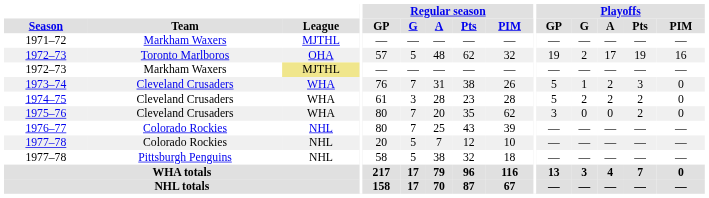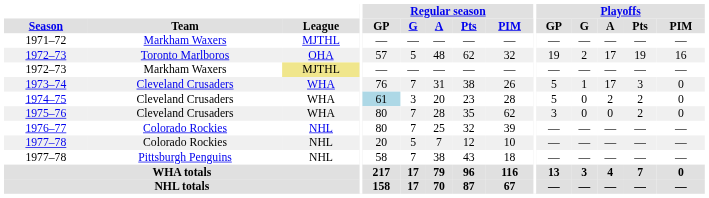1973–74 | Playoffs / A: 2 -> 17
1974–75 | Regular season / GP: no background -> lightblue background
1974–75 | Regular season / A: 28 -> 20
1974–75 | Playoffs / G: 2 -> 0
1975–76 | Regular season / A: 20 -> 28
1976–77 | Regular season / Pts: 43 -> 32
1977–78 / Pittsburgh Penguins | Regular season / G: 5 -> 7
1977–78 / Pittsburgh Penguins | Regular season / Pts: 32 -> 43
